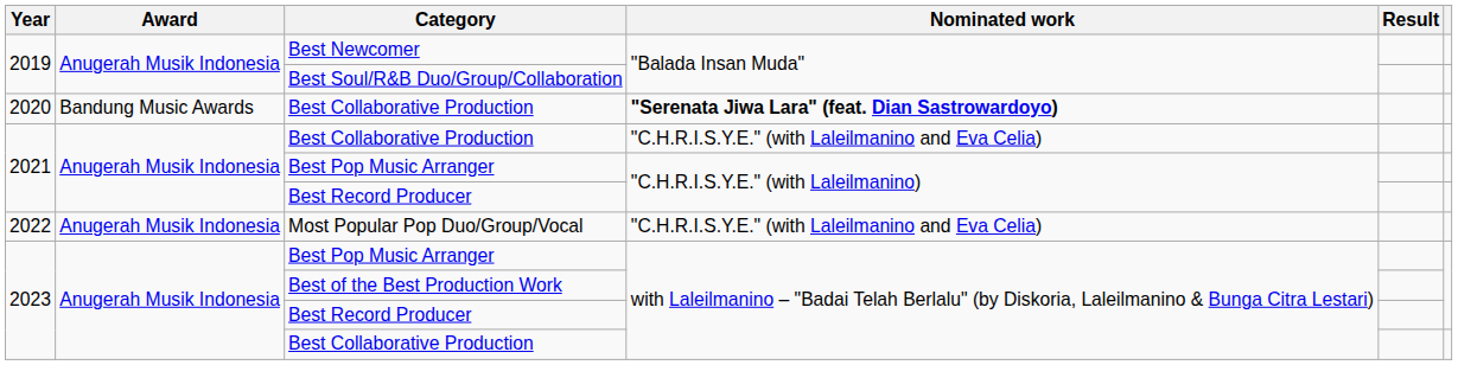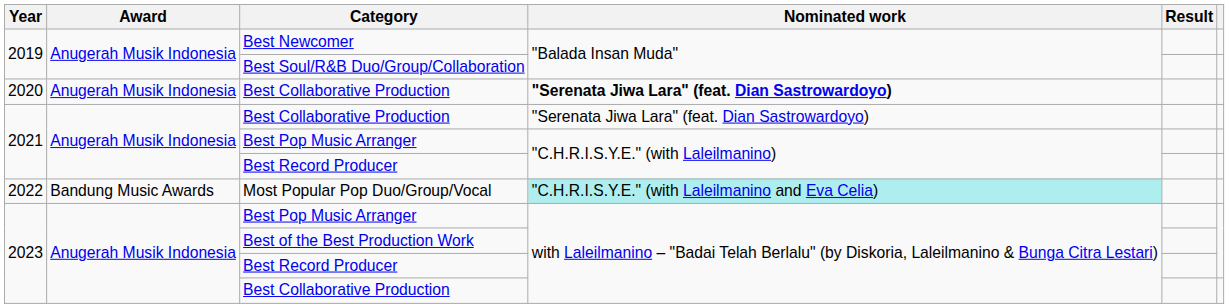2020 / Best Collaborative Production | Award: Bandung Music Awards -> Anugerah Musik Indonesia
2021 / Best Collaborative Production | Nominated work: "C.H.R.I.S.Y.E." (with Laleilmanino and Eva Celia) -> "Serenata Jiwa Lara" (feat. Dian Sastrowardoyo)
Most Popular Pop Duo/Group/Vocal | Award: Anugerah Musik Indonesia -> Bandung Music Awards
Most Popular Pop Duo/Group/Vocal | Nominated work: no background -> paleturquoise background
